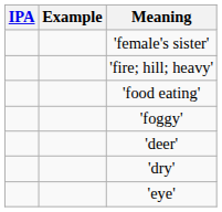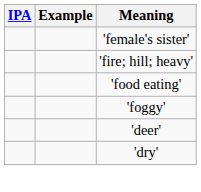- row: 'eye'
